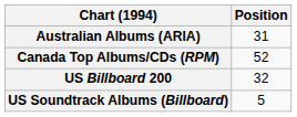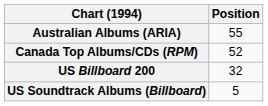Australian Albums (ARIA) | Position: 31 -> 55
